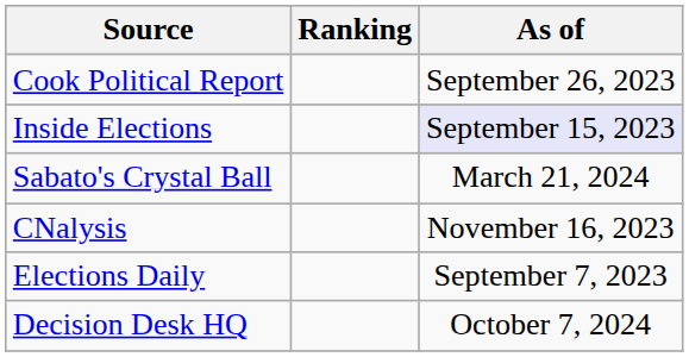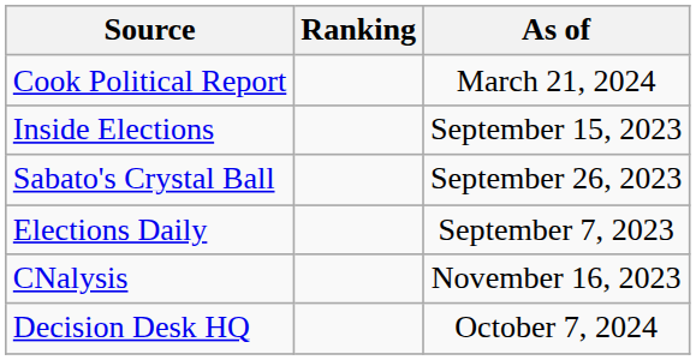Cook Political Report | As of: September 26, 2023 -> March 21, 2024
Inside Elections | As of: lavender background -> no background
Sabato's Crystal Ball | As of: March 21, 2024 -> September 26, 2023
rows swapped: Elections Daily <-> CNalysis
